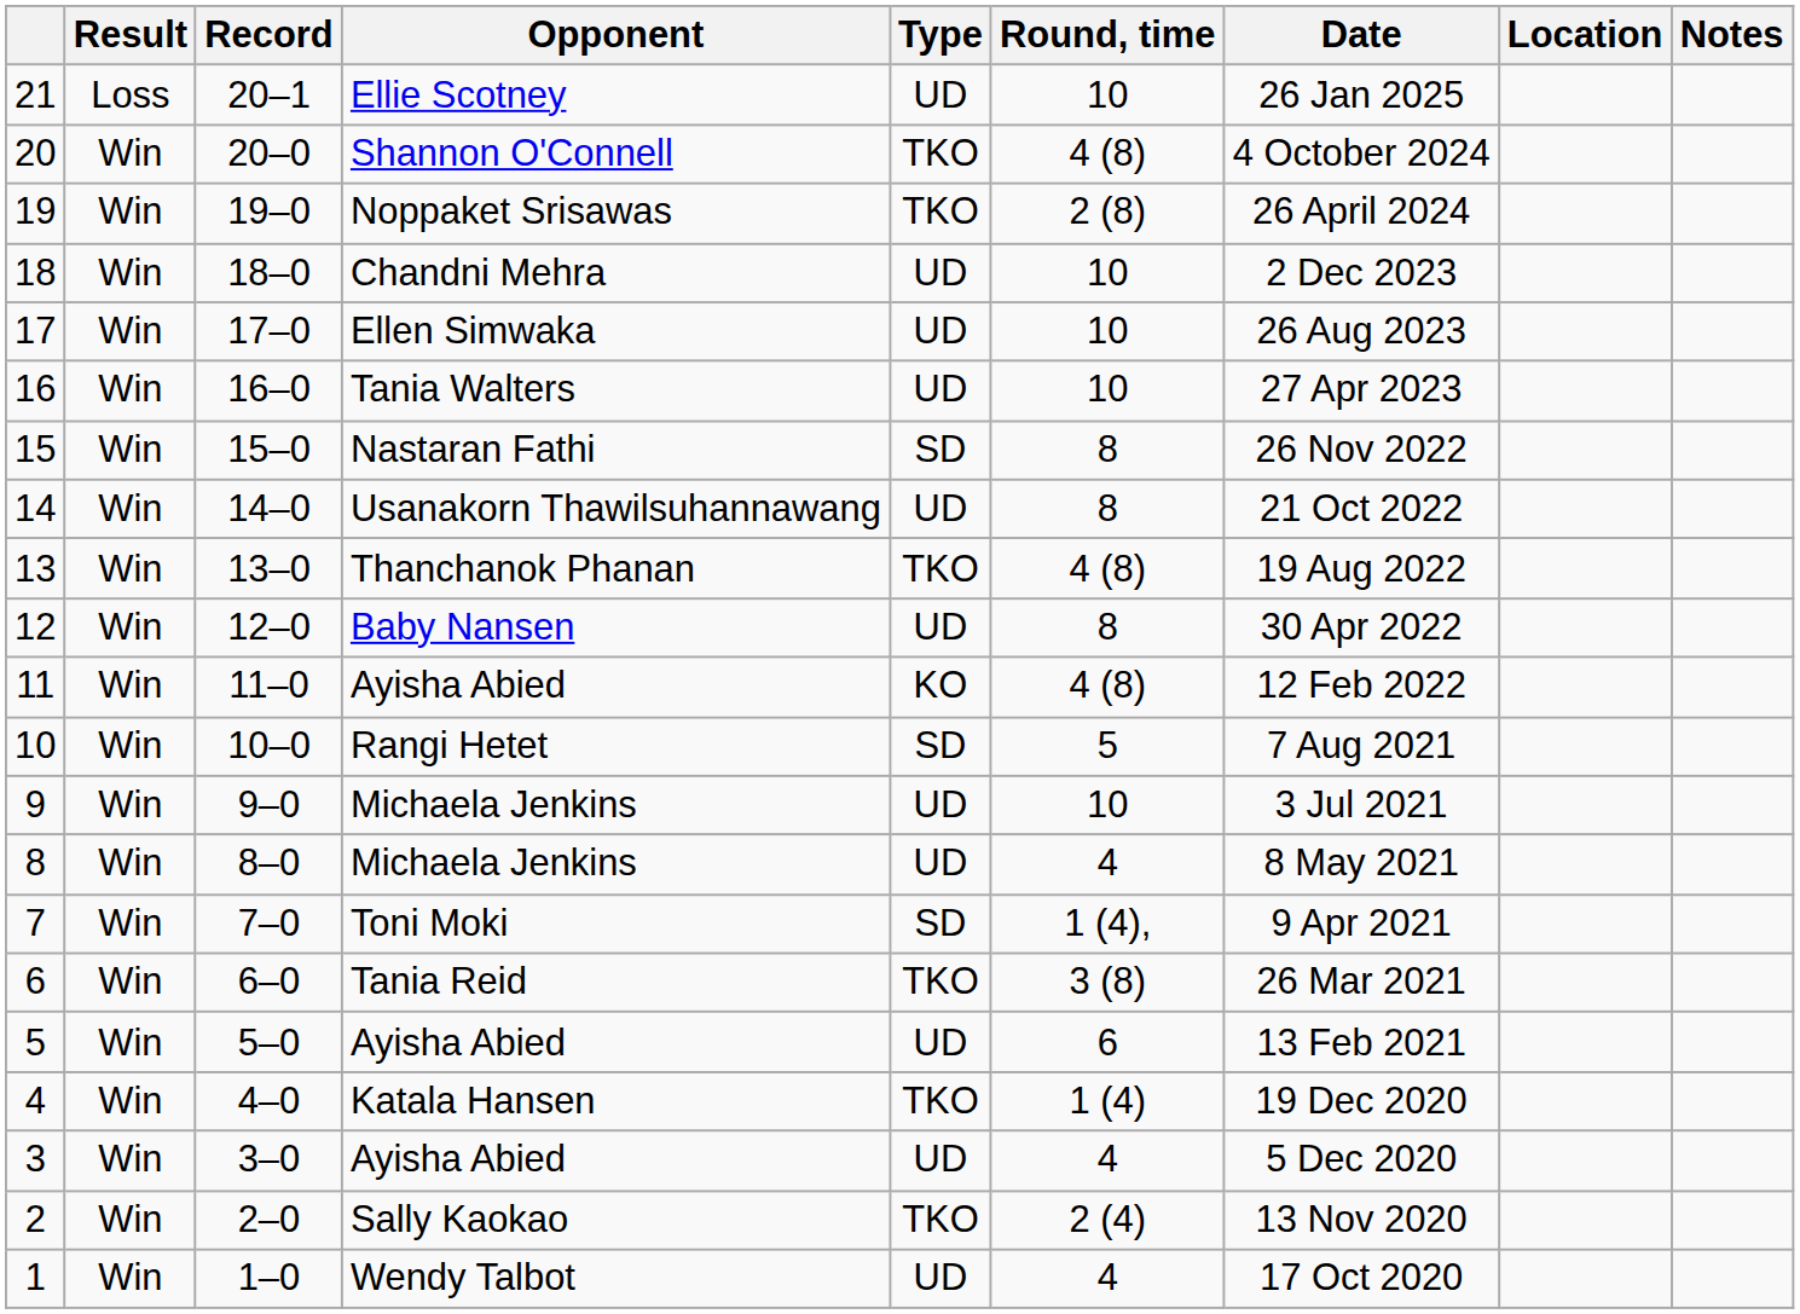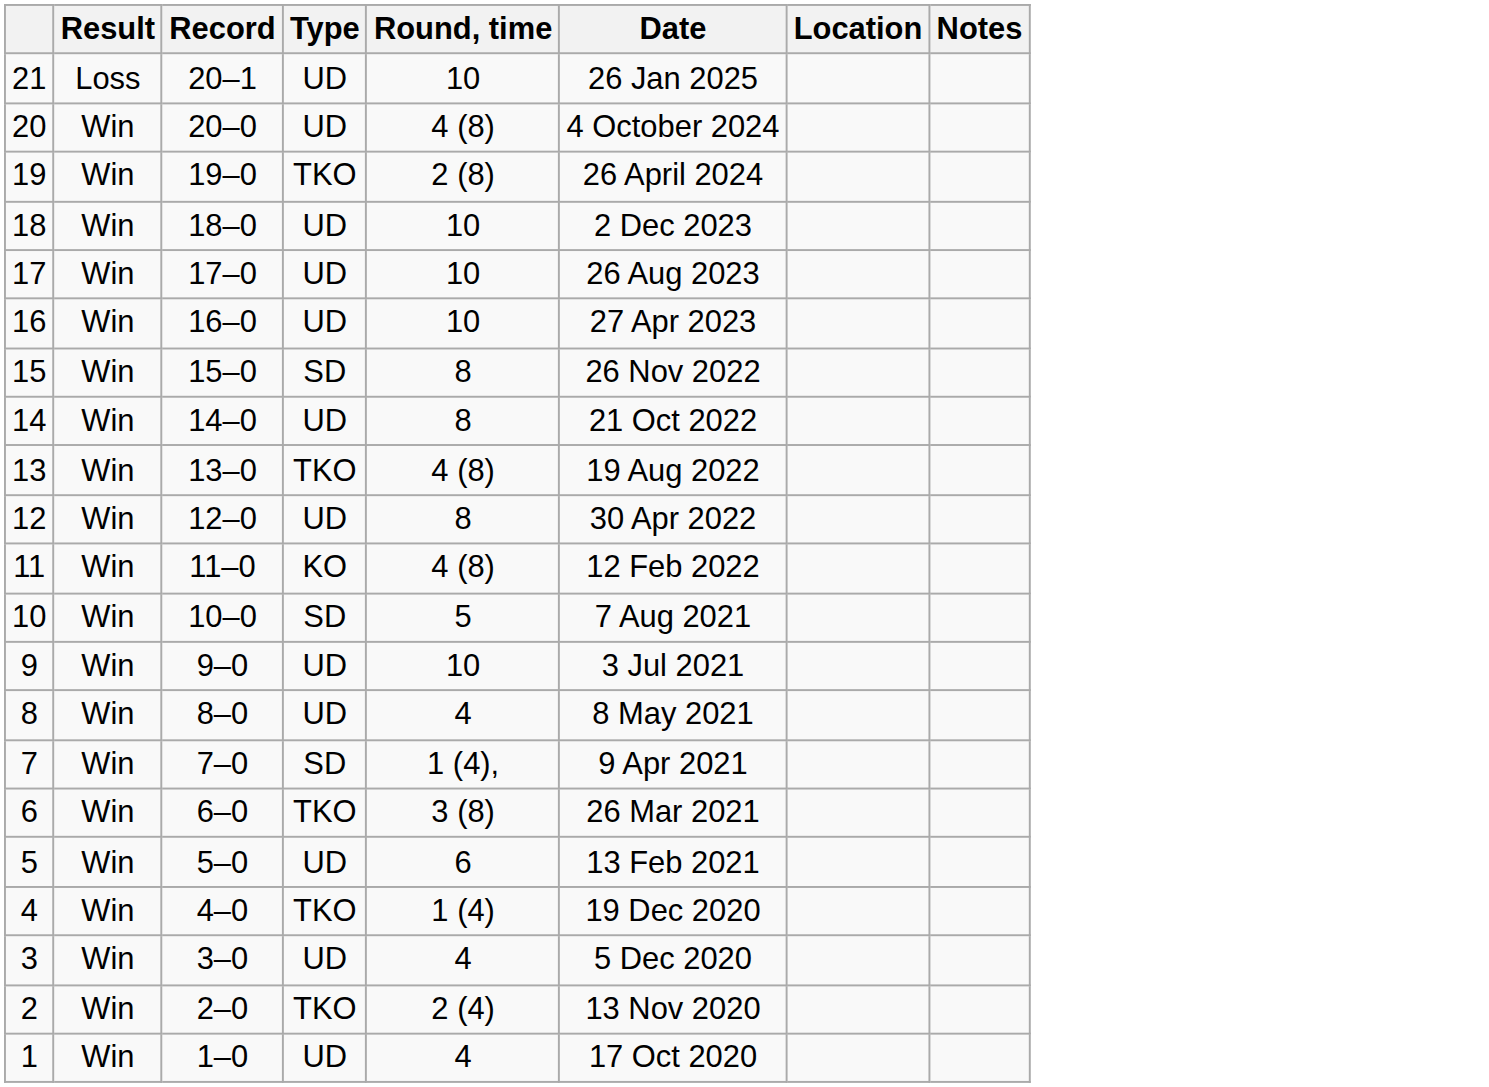- column: Opponent | Ellie Scotney | Shannon O'Connell | Noppaket Srisawas | Chandni Mehra | Ellen Simwaka | Tania Walters | Nastaran Fathi | Usanakorn Thawilsuhannawang | Thanchanok Phanan | Baby Nansen | Ayisha Abied | Rangi Hetet | Michaela Jenkins | Michaela Jenkins | Toni Moki | Tania Reid | Ayisha Abied | Katala Hansen | Ayisha Abied | Sally Kaokao | Wendy Talbot
20 | Type: TKO -> UD
